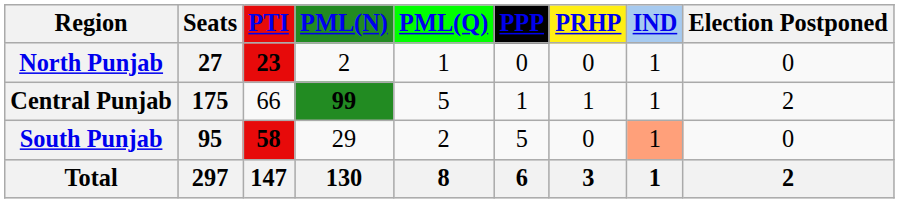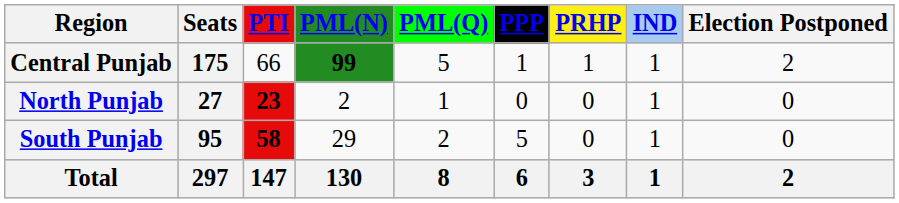rows swapped: North Punjab <-> Central Punjab
South Punjab | column 8: lightsalmon background -> no background
